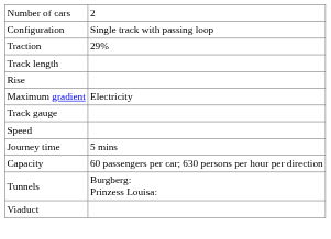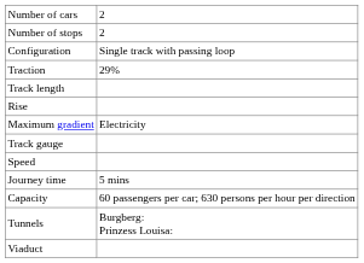+ row: Number of stops | 2
